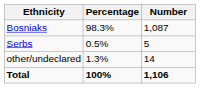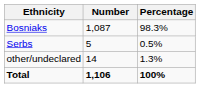columns swapped: Number <-> Percentage
